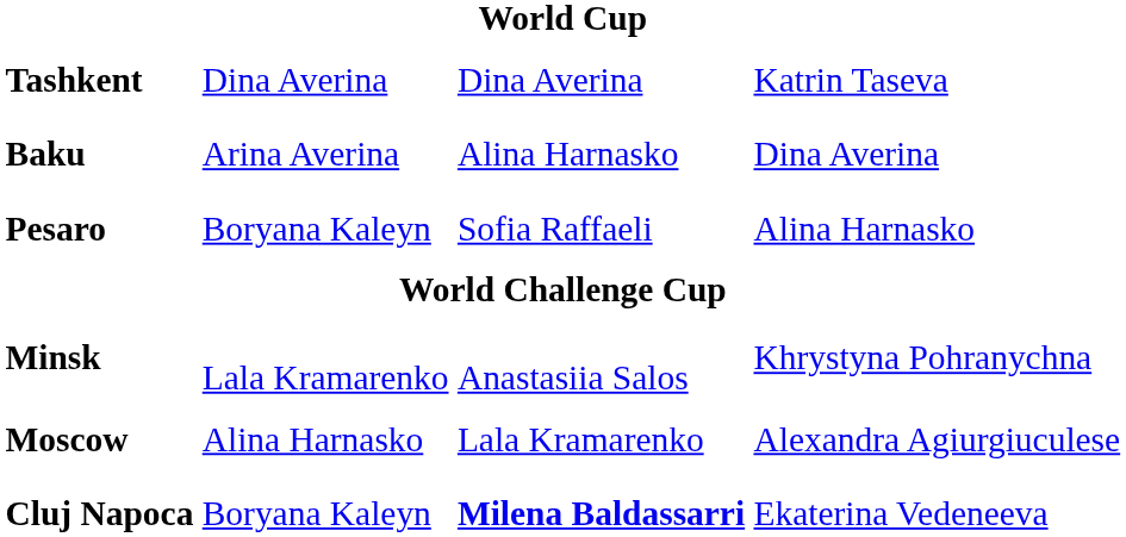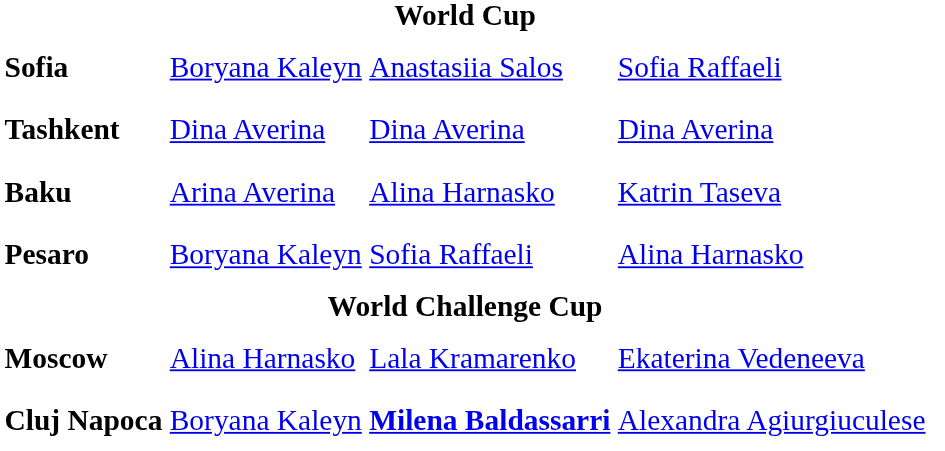+ row: Sofia | Boryana Kaleyn | Anastasiia Salos | Sofia Raffaeli
Tashkent | column 4: Katrin Taseva -> Dina Averina
Baku | column 4: Dina Averina -> Katrin Taseva
- row: Minsk | Lala Kramarenko | Anastasiia Salos | Khrystyna Pohranychna
Moscow | column 4: Alexandra Agiurgiuculese -> Ekaterina Vedeneeva
Cluj Napoca | column 4: Ekaterina Vedeneeva -> Alexandra Agiurgiuculese
